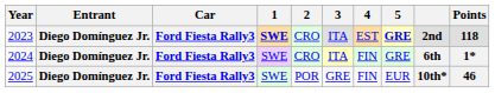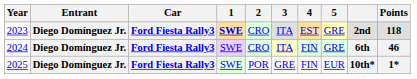2023 | 5: bold -> normal
2024 | Points: 1* -> 46
2025 | Points: 46 -> 1*
